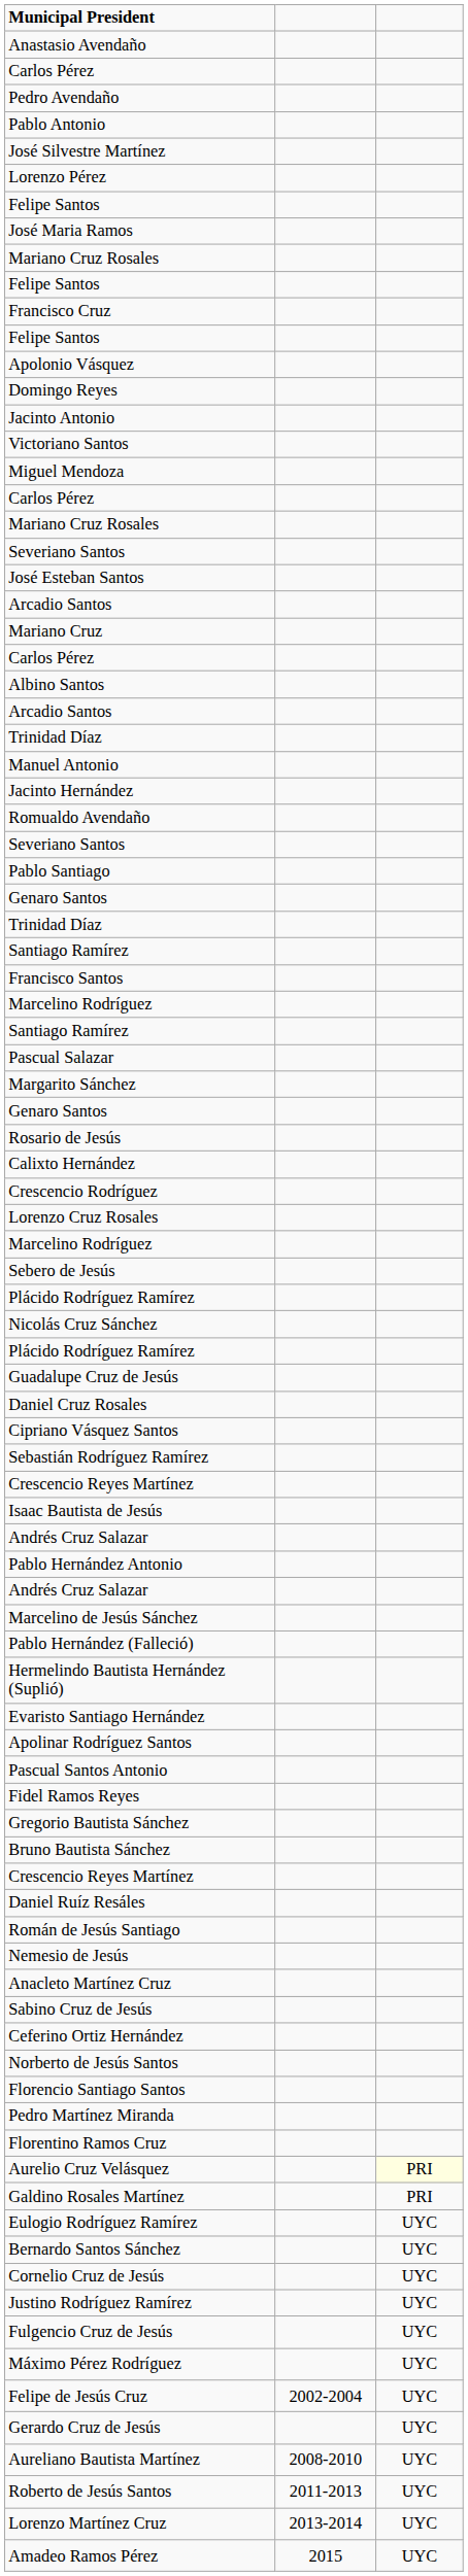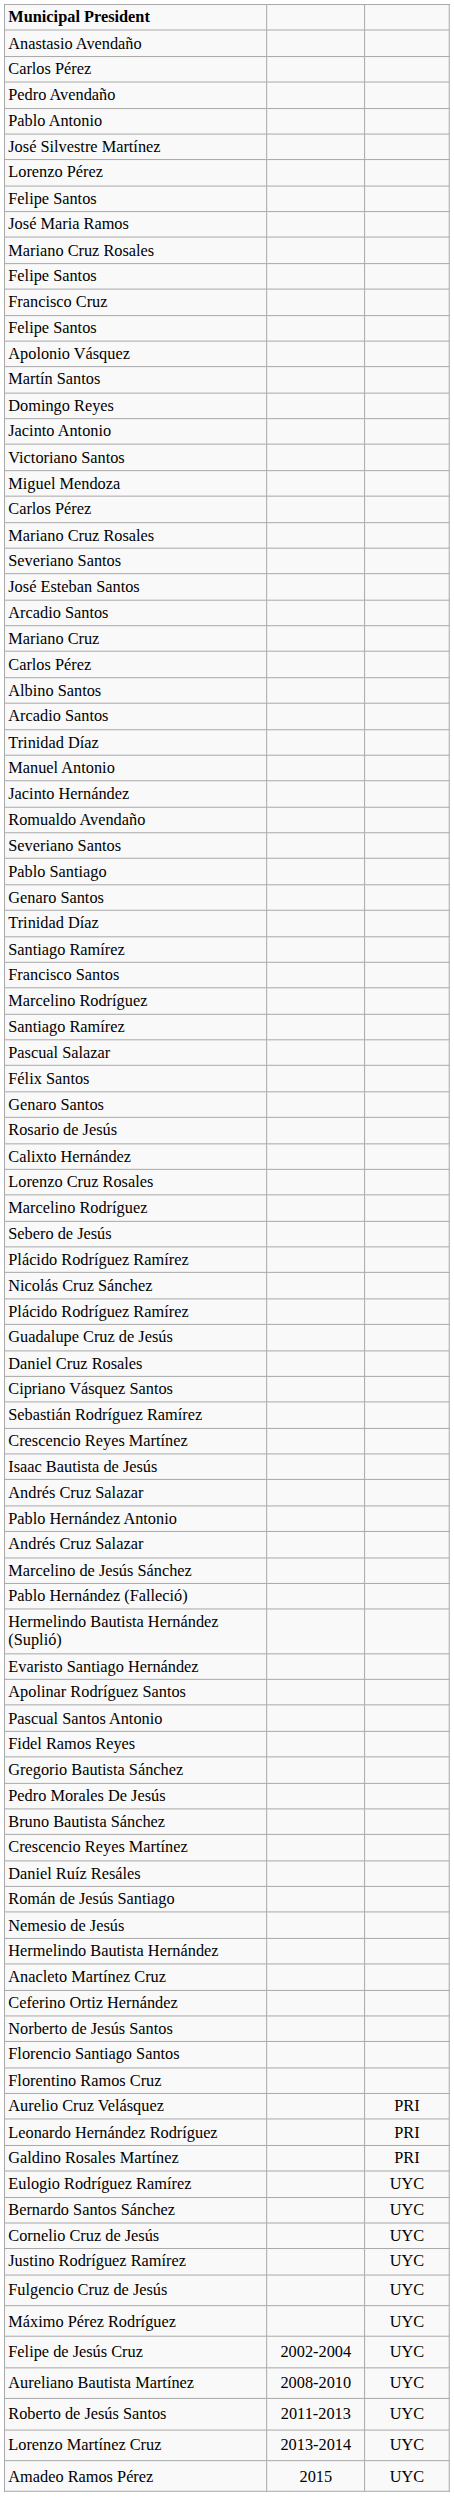+ row: Martín Santos
+ row: Félix Santos
- row: Margarito Sánchez
- row: Crescencio Rodríguez
+ row: Pedro Morales De Jesús
+ row: Hermelindo Bautista Hernández
- row: Sabino Cruz de Jesús
- row: Pedro Martínez Miranda
Aurelio Cruz Velásquez | column 3: lightyellow background -> no background
+ row: Leonardo Hernández Rodríguez | PRI
- row: Gerardo Cruz de Jesús | UYC
